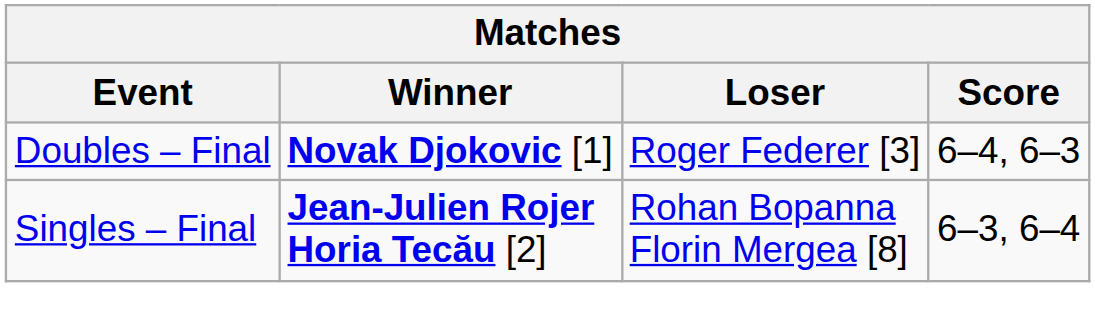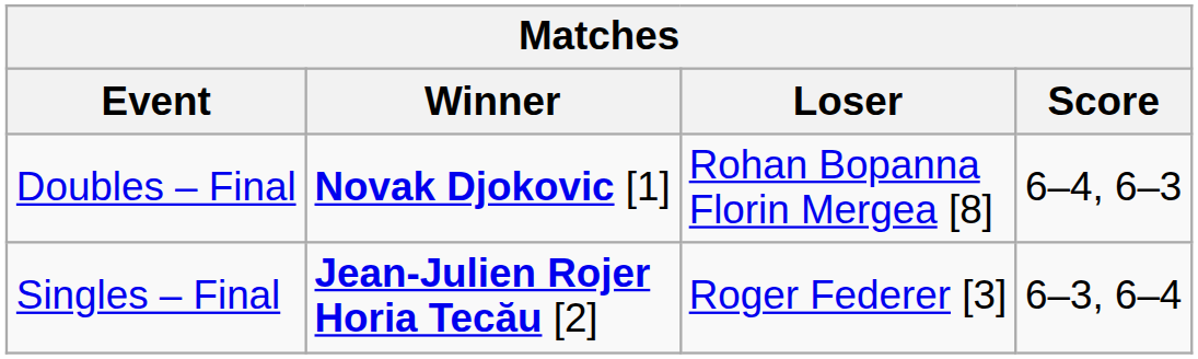Doubles – Final | Loser: Roger Federer [3] -> Rohan Bopanna Florin Mergea [8]
Singles – Final | Loser: Rohan Bopanna Florin Mergea [8] -> Roger Federer [3]
